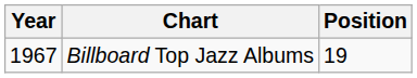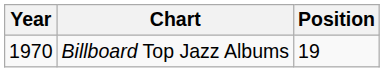Billboard Top Jazz Albums | Year: 1967 -> 1970
